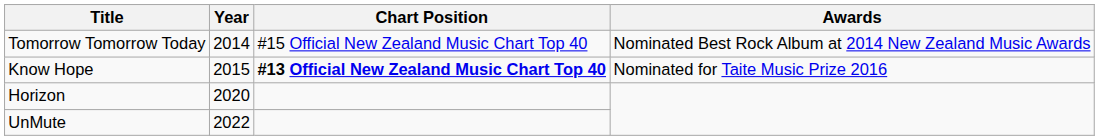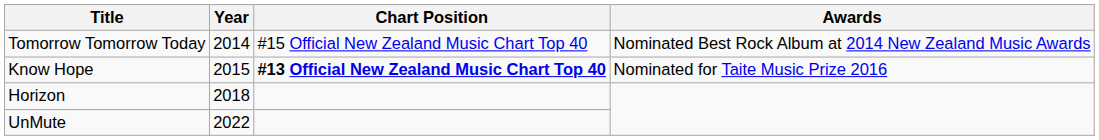Horizon | Year: 2020 -> 2018
